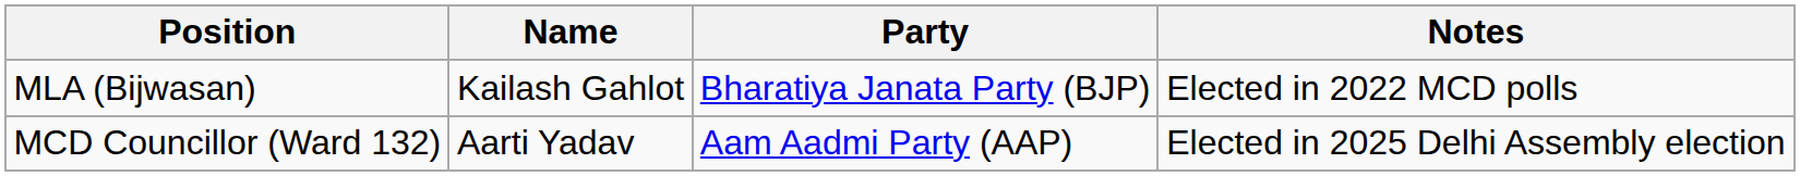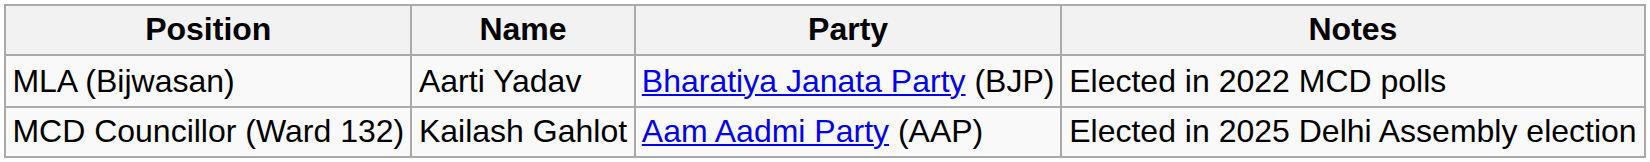MLA (Bijwasan) | Name: Kailash Gahlot -> Aarti Yadav
MCD Councillor (Ward 132) | Name: Aarti Yadav -> Kailash Gahlot
